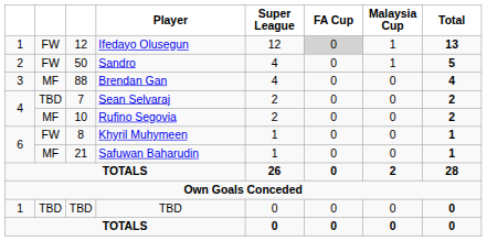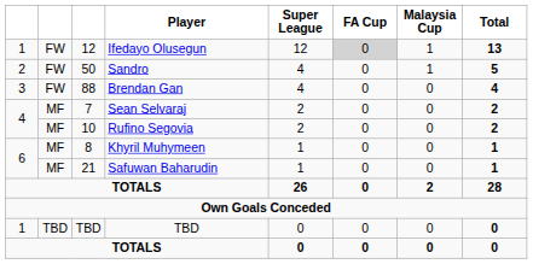Brendan Gan | column 2: MF -> FW
Sean Selvaraj | column 2: TBD -> MF
Khyril Muhymeen | column 2: FW -> MF
